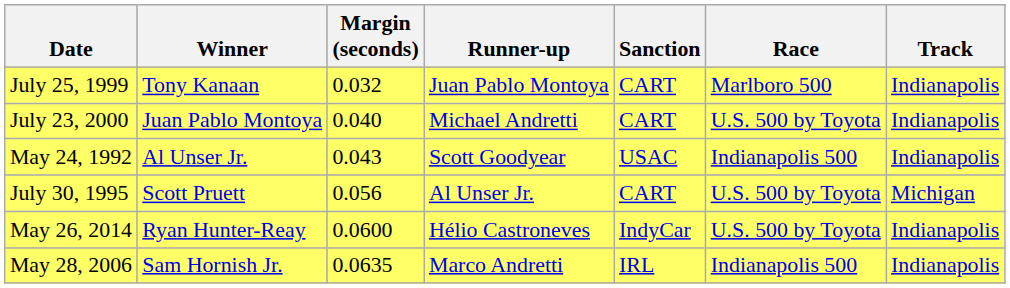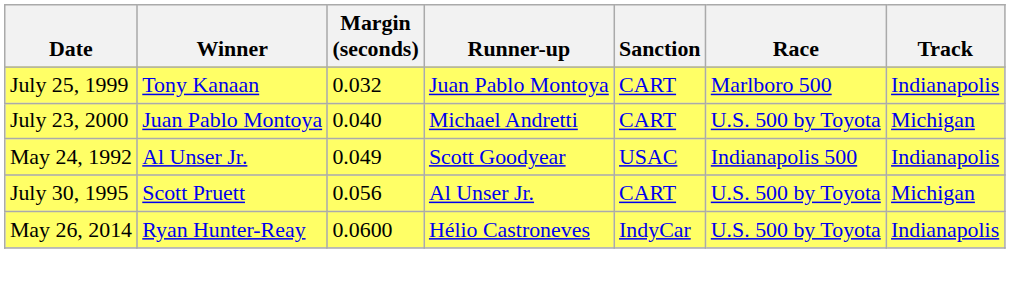July 23, 2000 | Track: Indianapolis -> Michigan
May 24, 1992 | Margin (seconds): 0.043 -> 0.049
- row: May 28, 2006 | Sam Hornish Jr. | 0.0635 | Marco Andretti | IRL | Indianapolis 500 | Indianapolis
